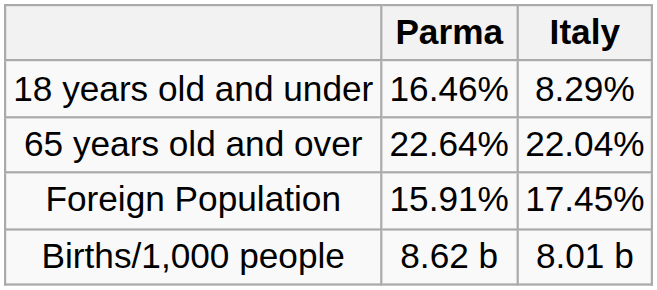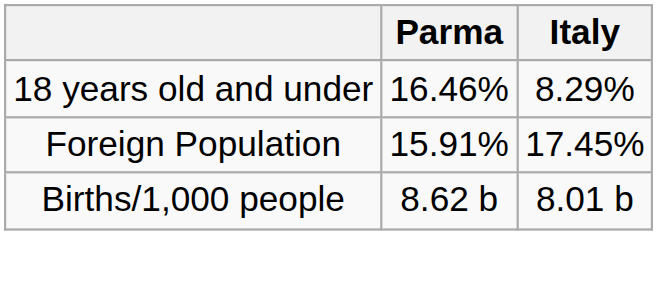- row: 65 years old and over | 22.64% | 22.04%
